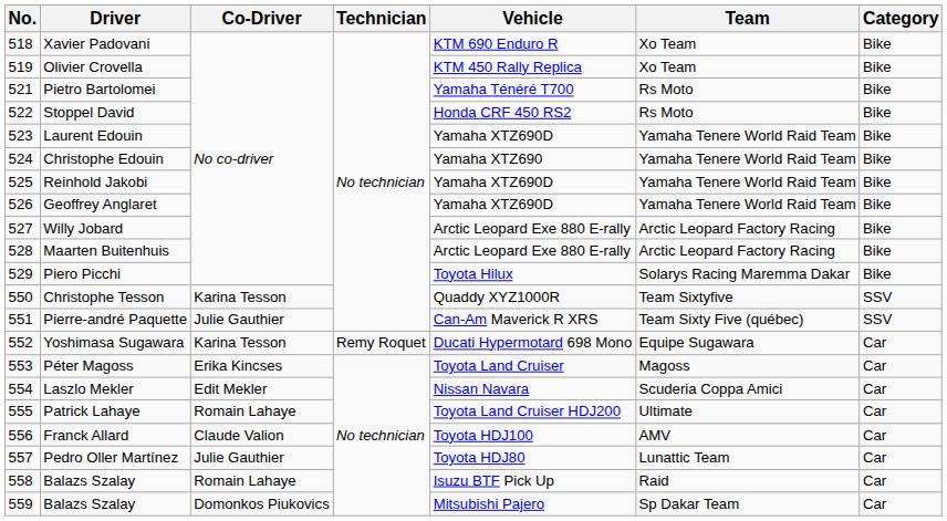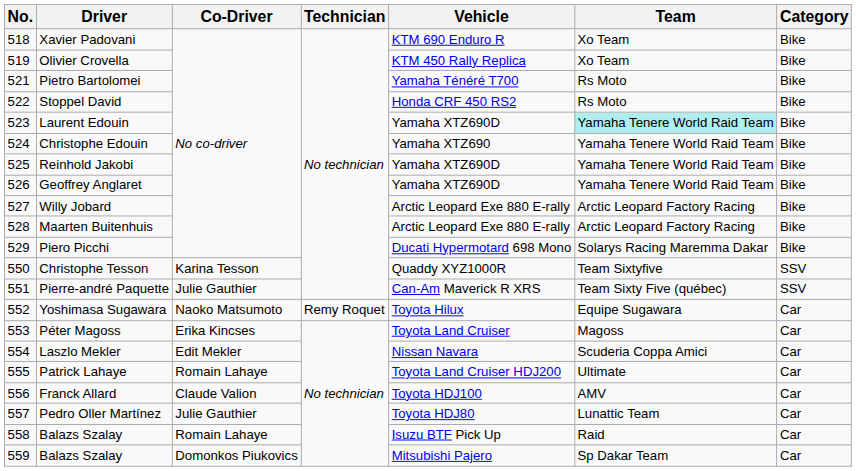Laurent Edouin | Team: no background -> paleturquoise background
Piero Picchi | Vehicle: Toyota Hilux -> Ducati Hypermotard 698 Mono
Yoshimasa Sugawara | Co-Driver: Karina Tesson -> Naoko Matsumoto
Yoshimasa Sugawara | Vehicle: Ducati Hypermotard 698 Mono -> Toyota Hilux
